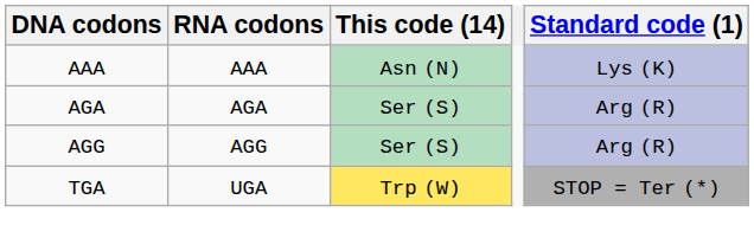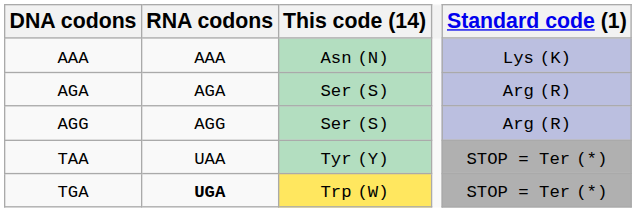+ row: TAA | UAA | Tyr (Y) | STOP = Ter (*)
TGA | RNA codons: normal -> bold
